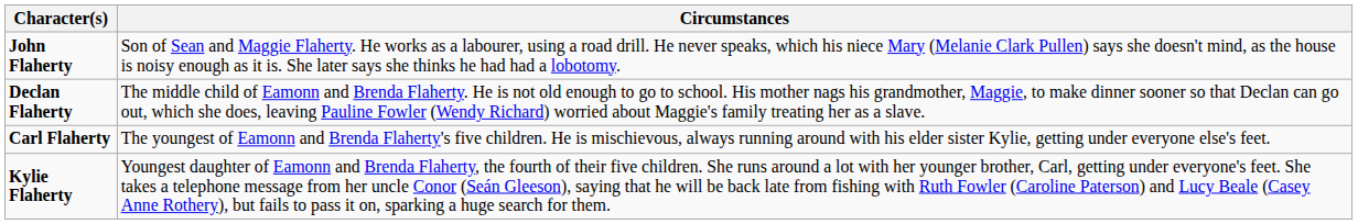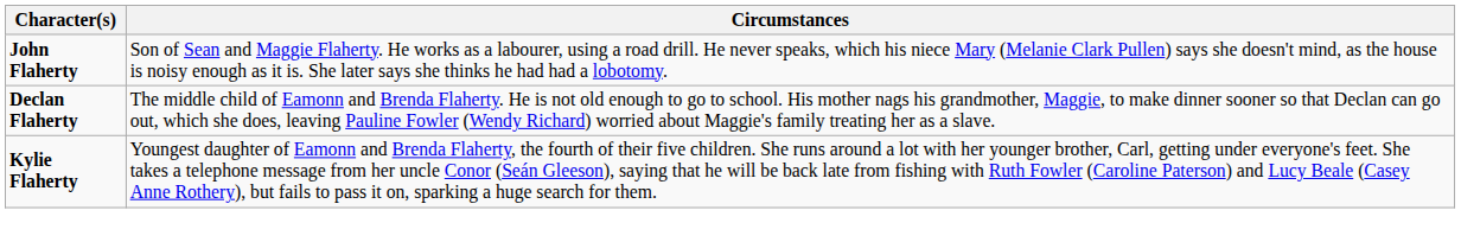- row: Carl Flaherty | The youngest of Eamonn and Brenda Flaherty's five children. He is mischievous, always running around with his elder sister Kylie, getting under everyone else's feet.
